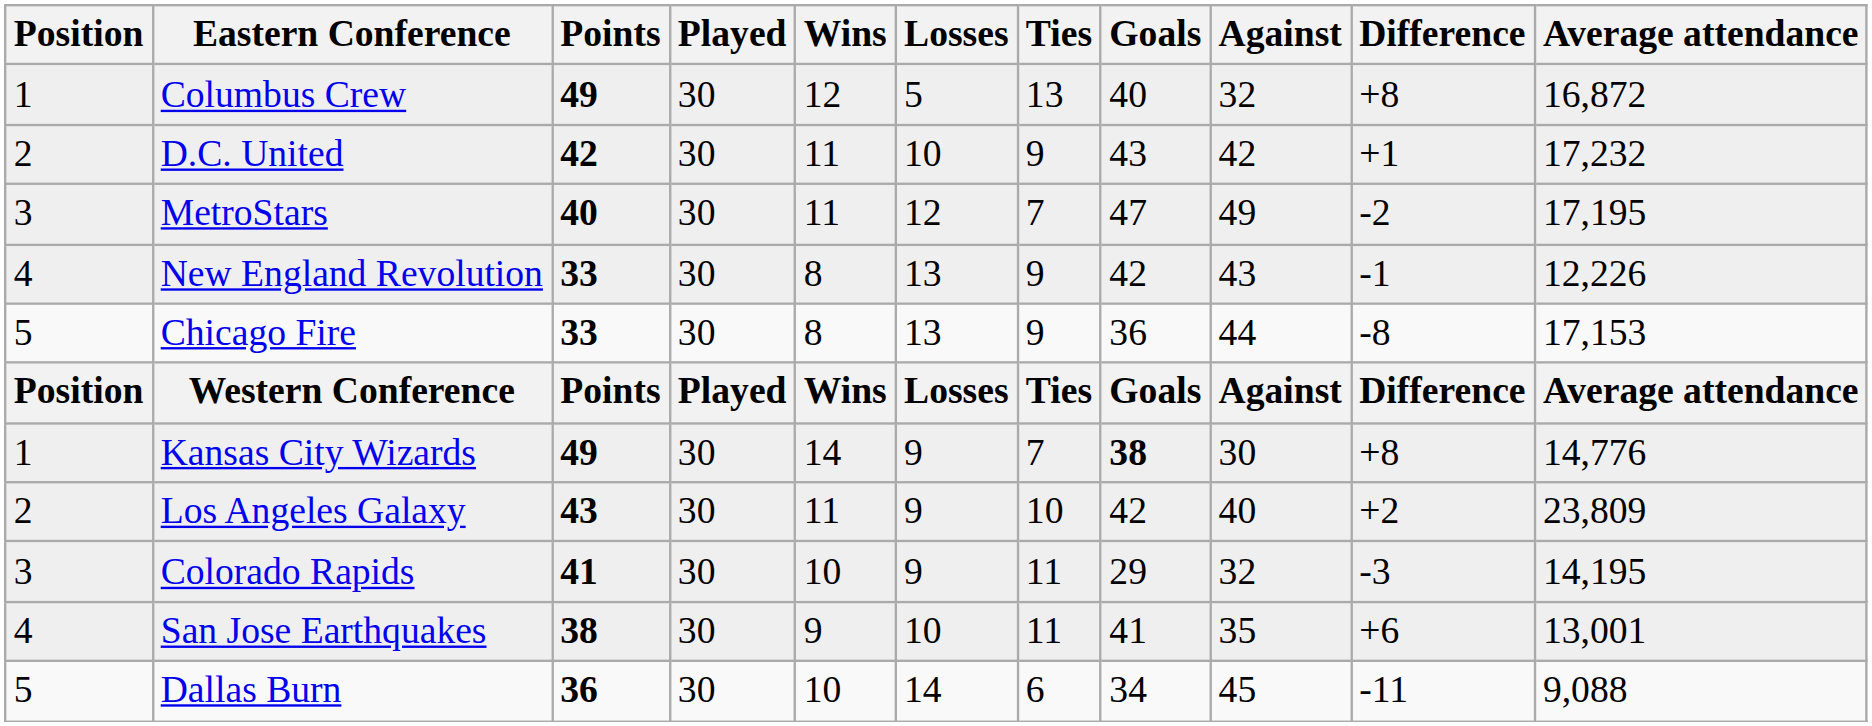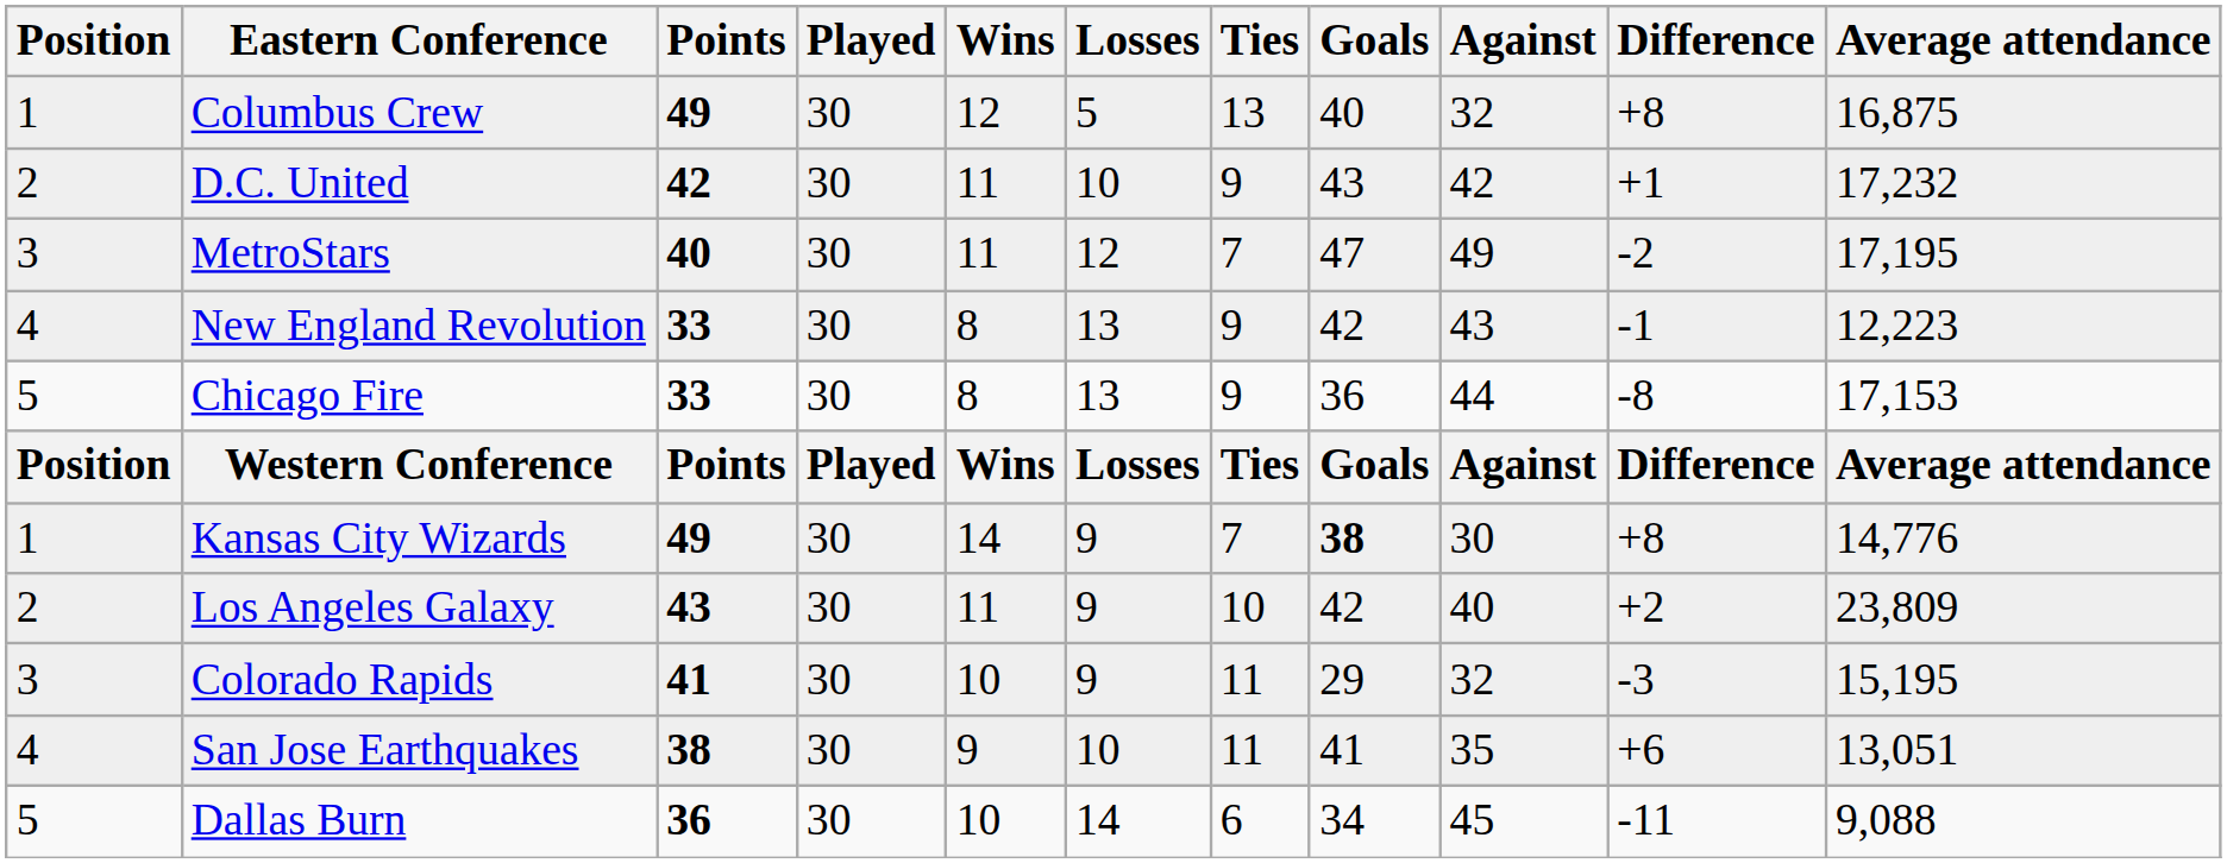Columbus Crew | Average attendance: 16,872 -> 16,875
New England Revolution | Average attendance: 12,226 -> 12,223
Colorado Rapids | Average attendance: 14,195 -> 15,195
San Jose Earthquakes | Average attendance: 13,001 -> 13,051
